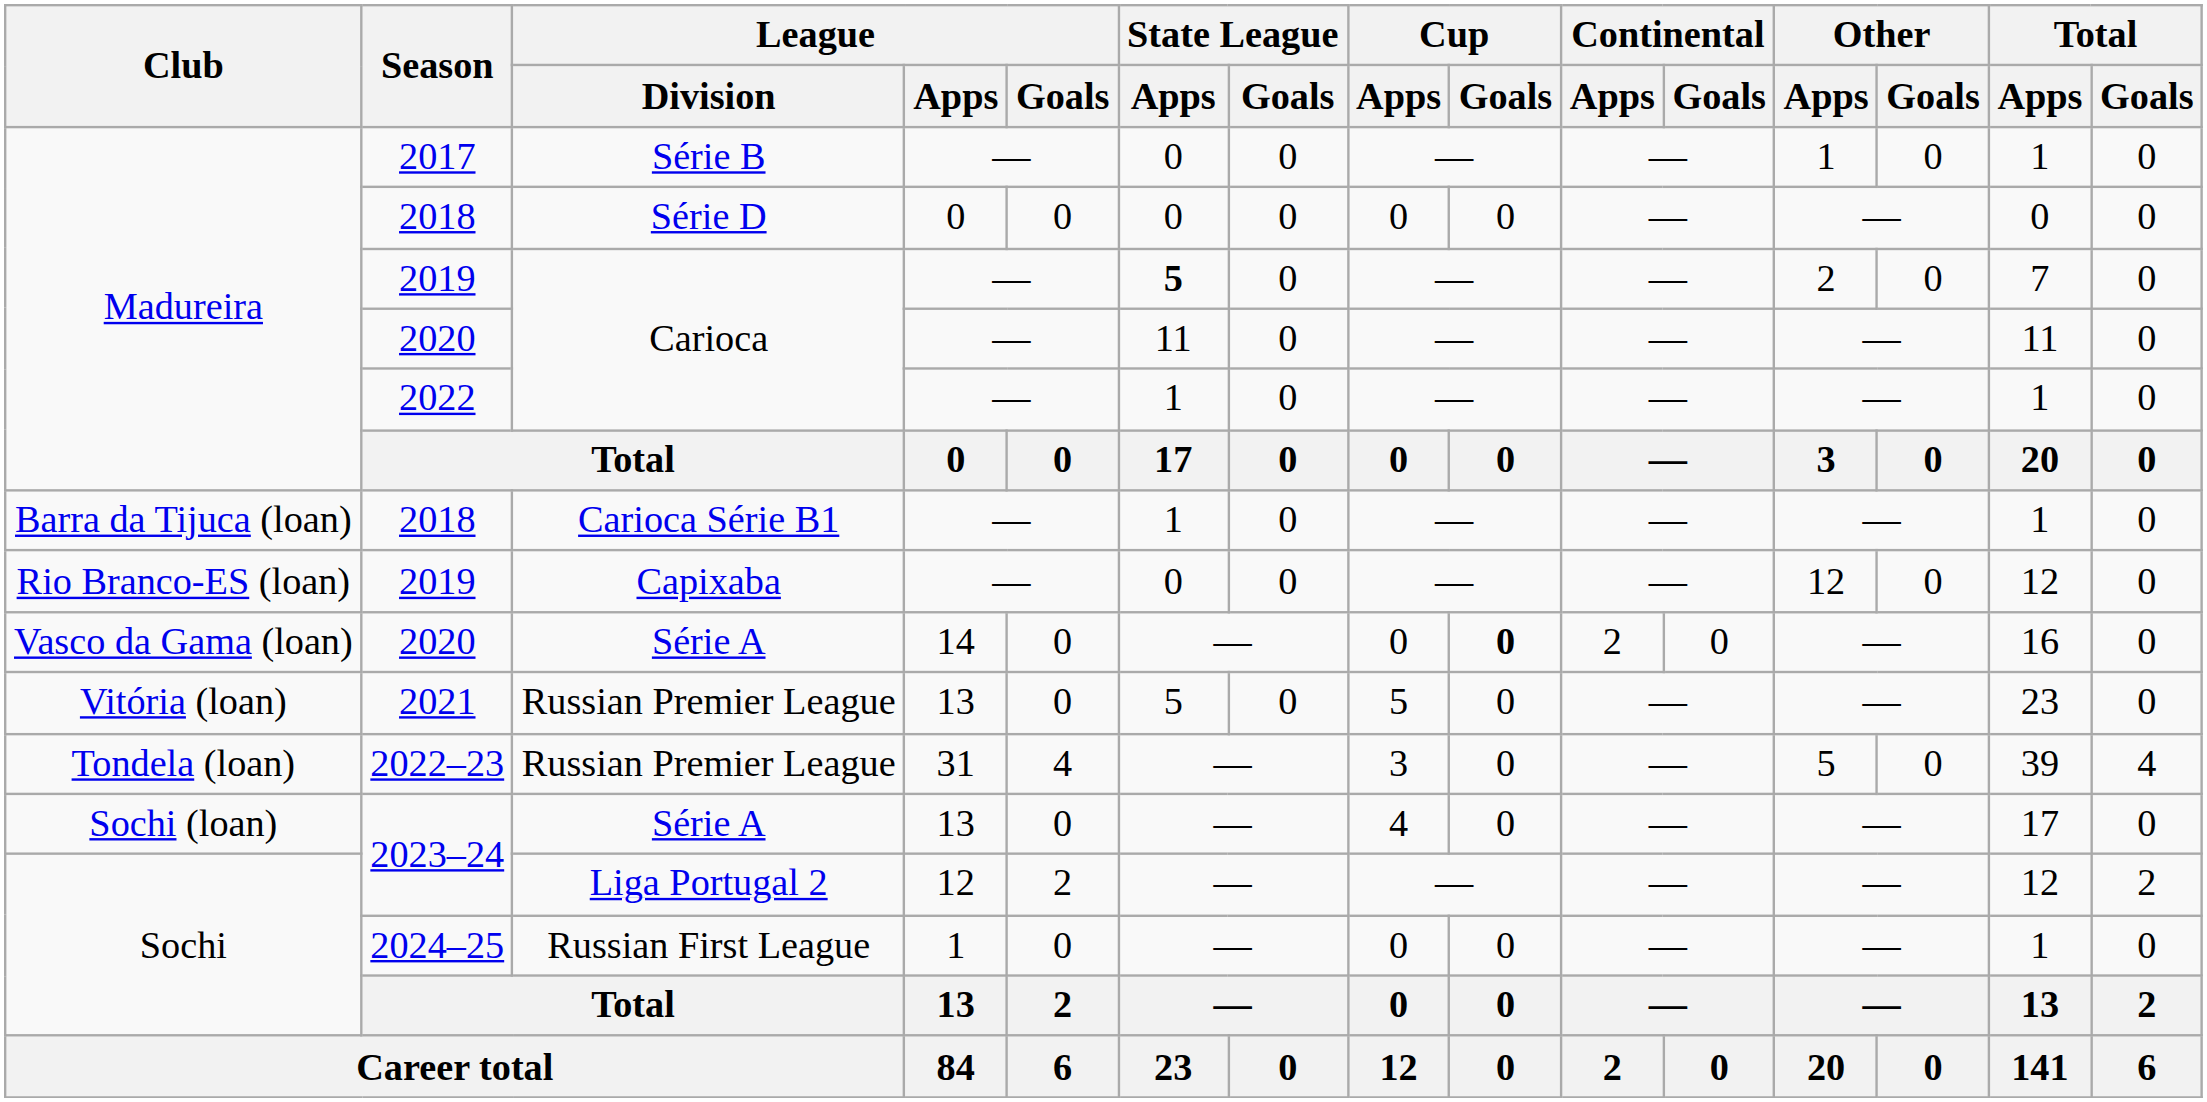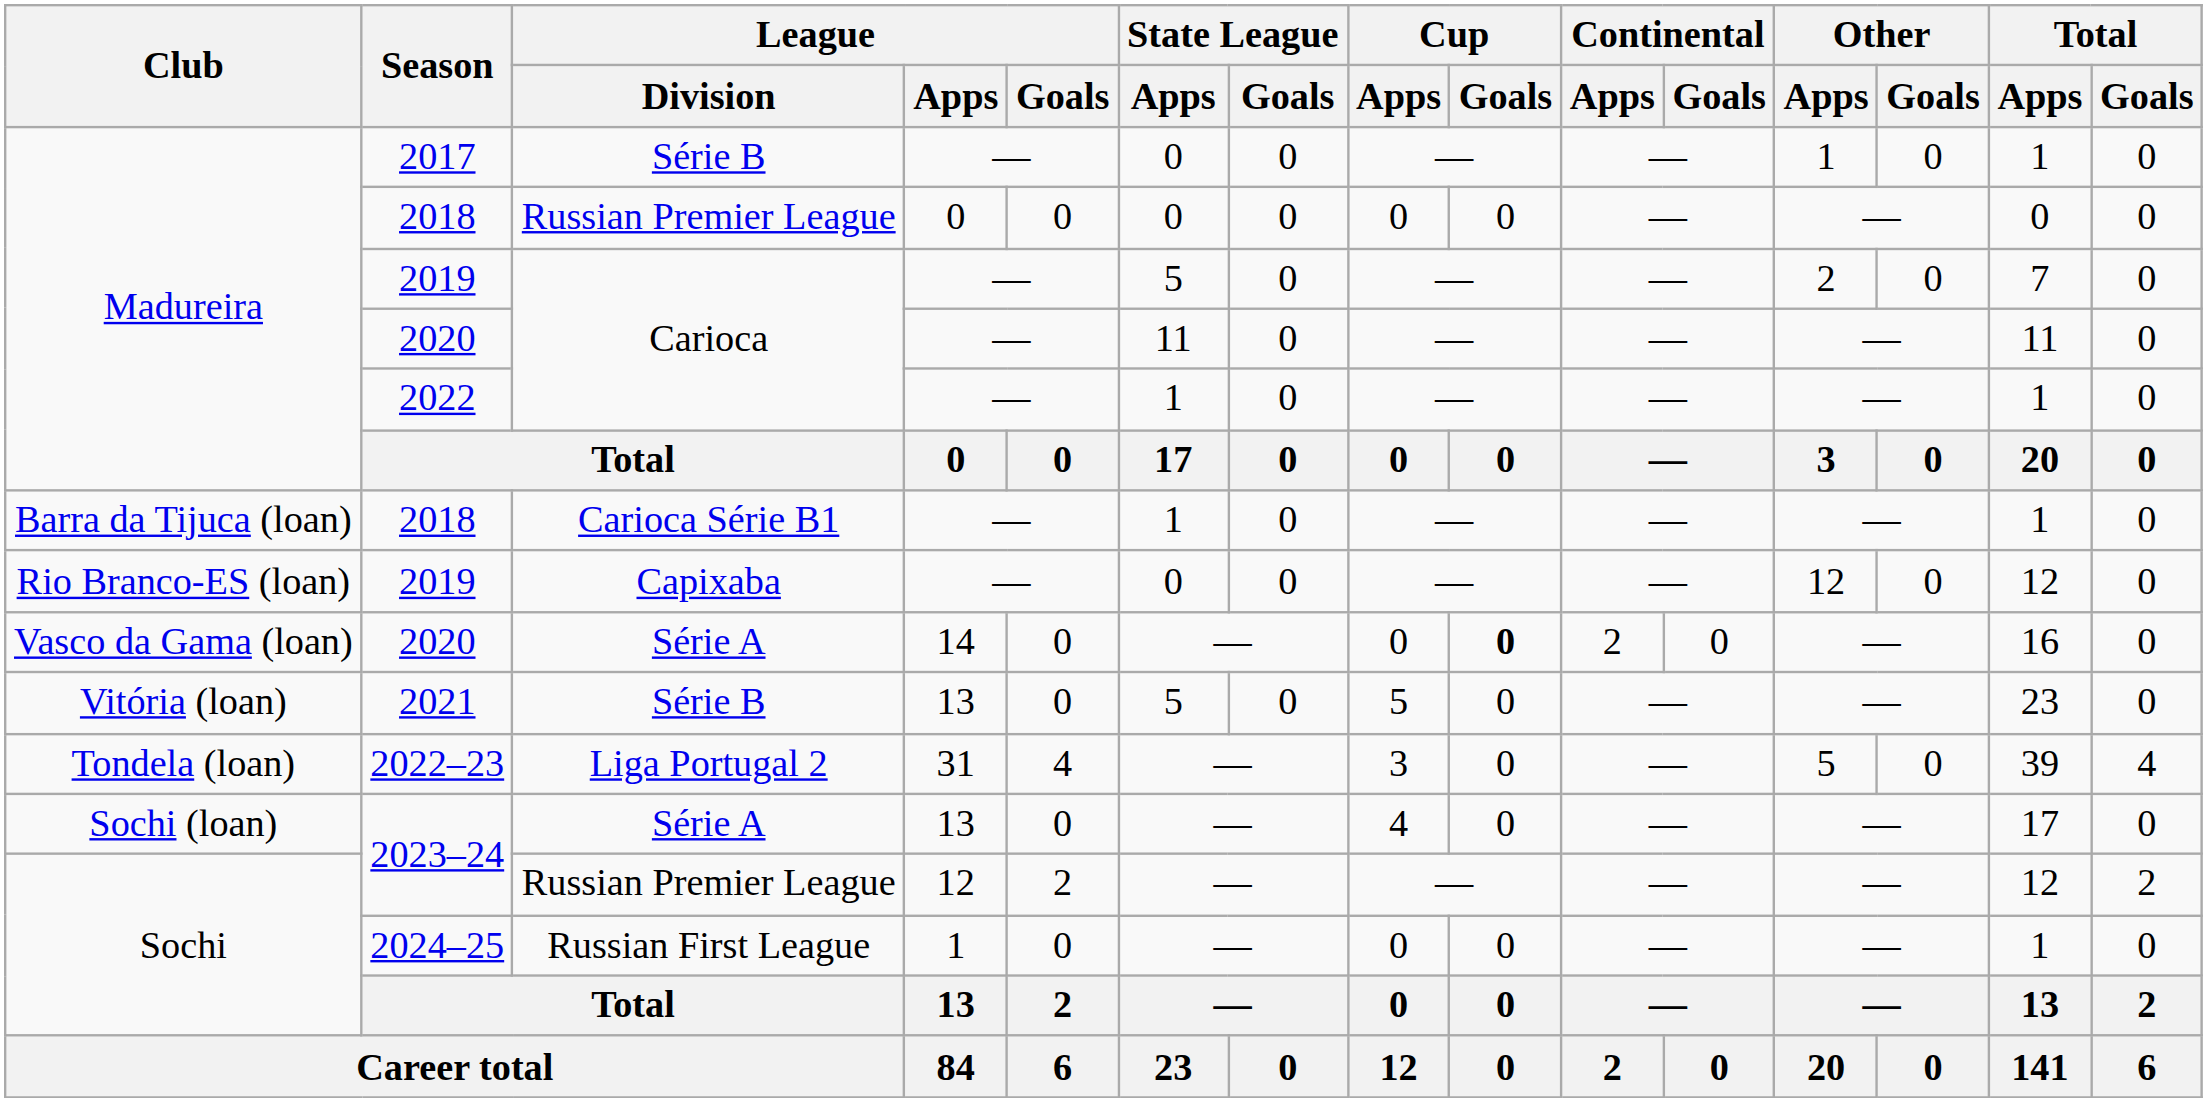Madureira / 2018 | League / Division: Série D -> Russian Premier League
Madureira / 2019 | State League / Apps: bold -> normal
2021 | League / Division: Russian Premier League -> Série B
2022–23 | League / Division: Russian Premier League -> Liga Portugal 2
Sochi / 2023–24 | League / Division: Liga Portugal 2 -> Russian Premier League
